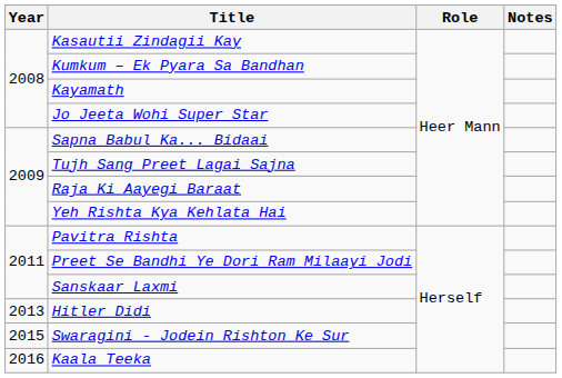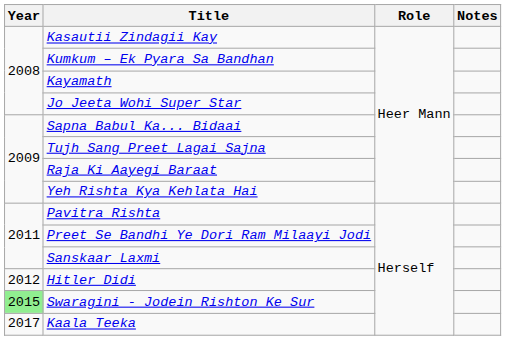Hitler Didi | Year: 2013 -> 2012
Swaragini - Jodein Rishton Ke Sur | Year: no background -> lightgreen background
Kaala Teeka | Year: 2016 -> 2017
